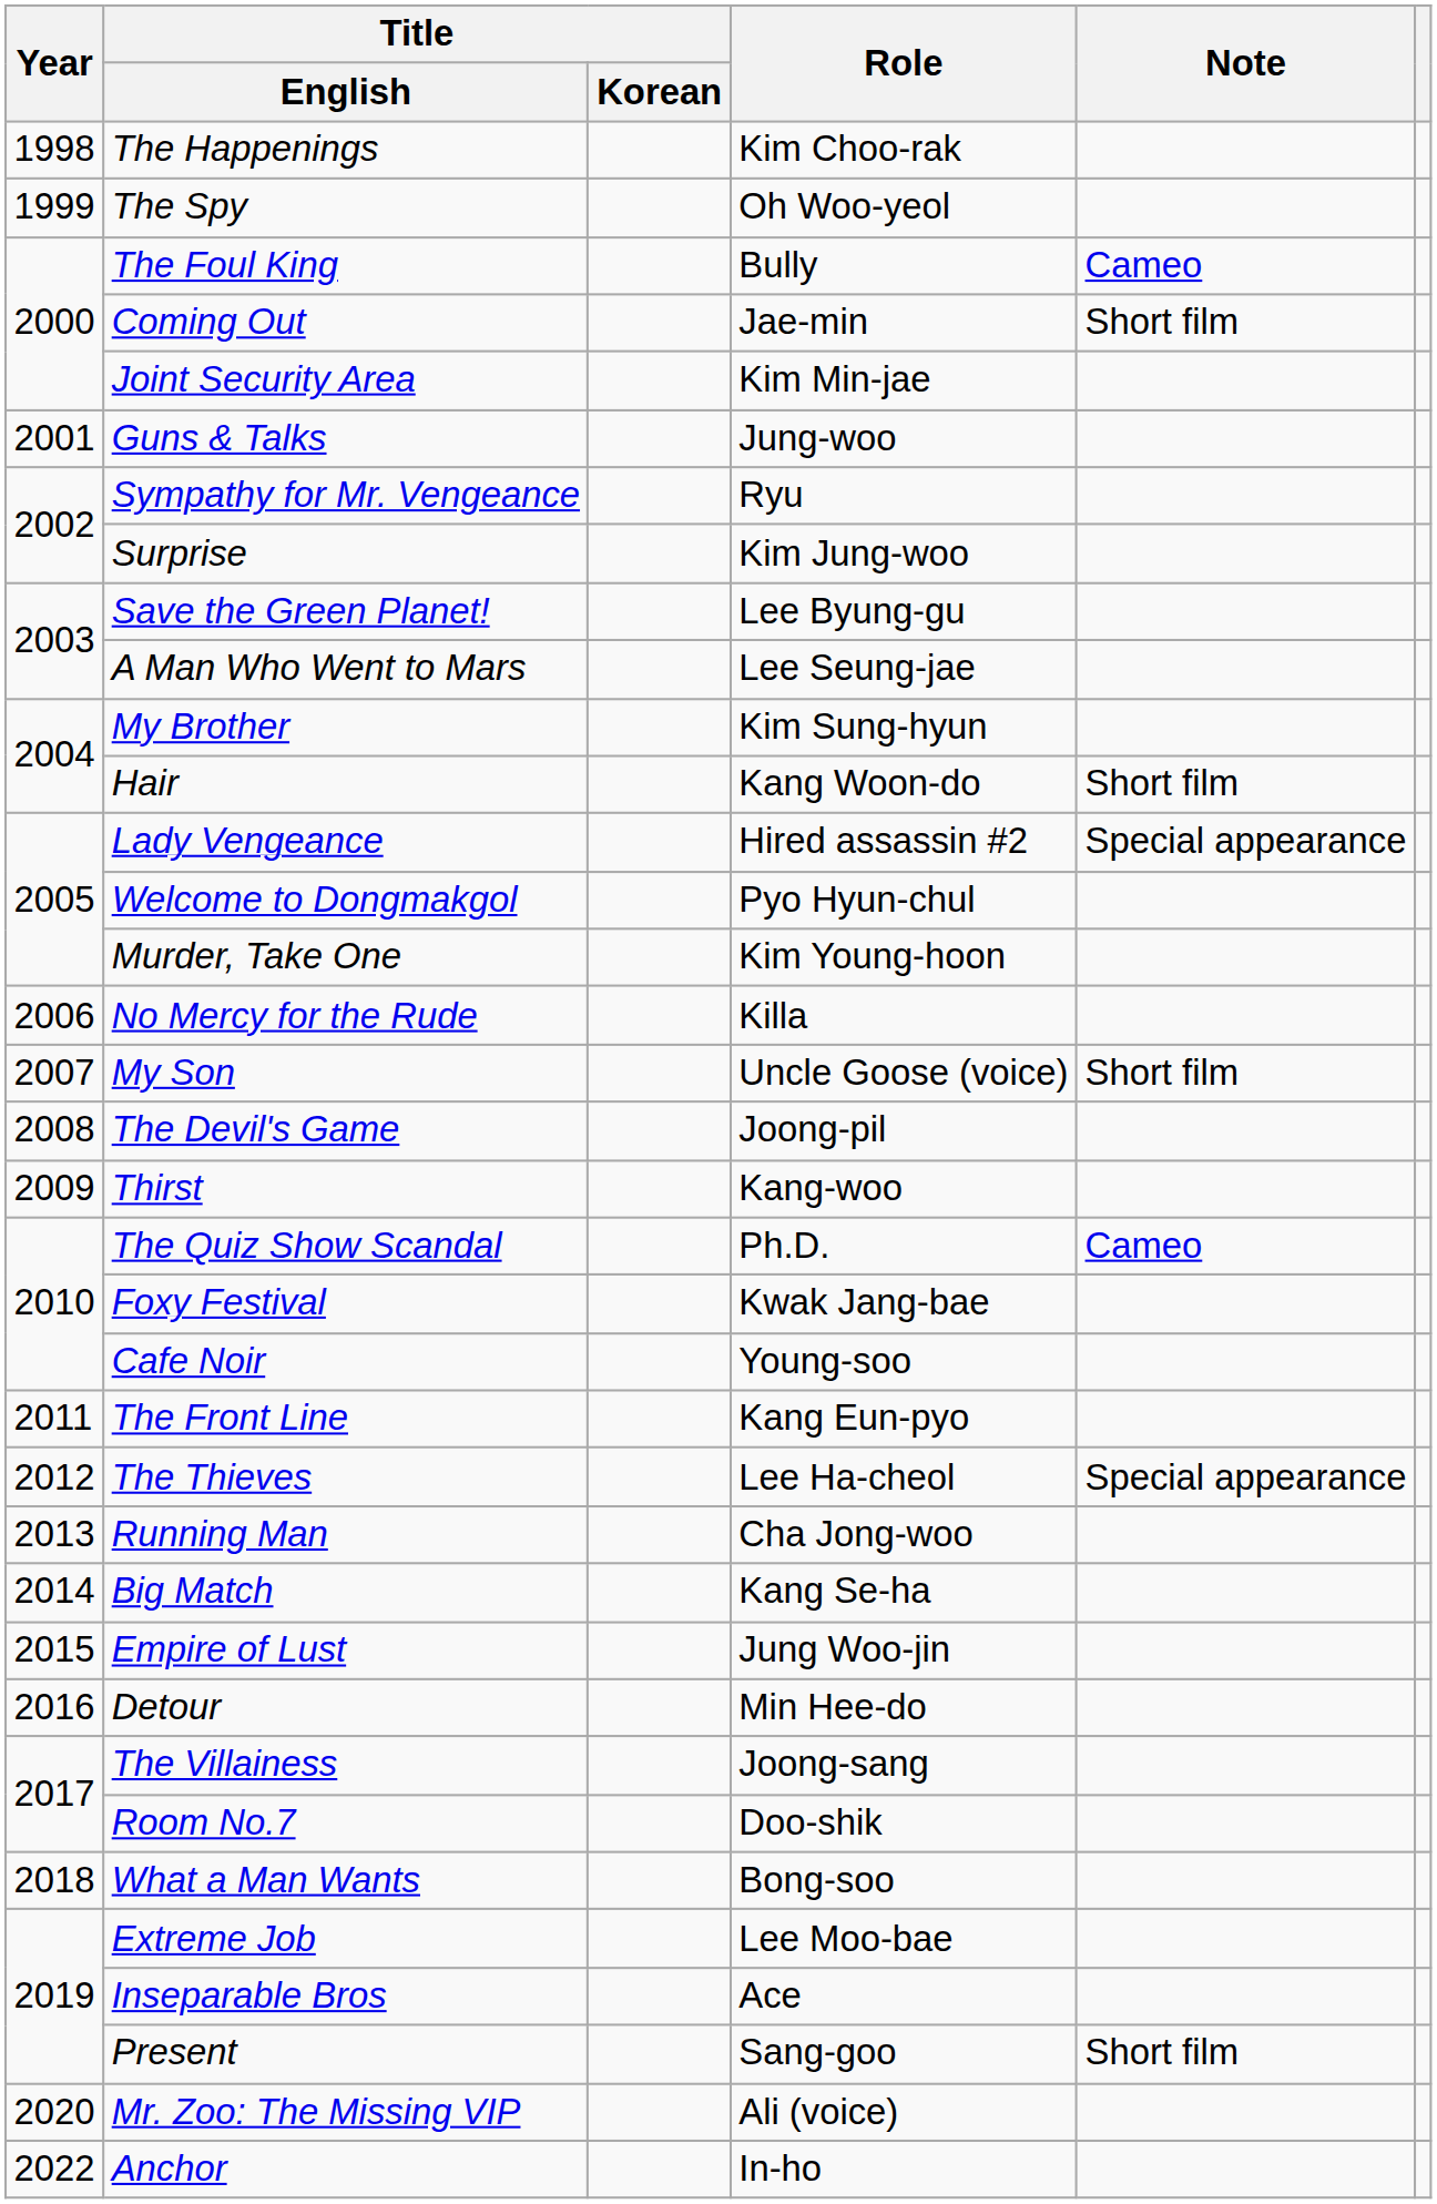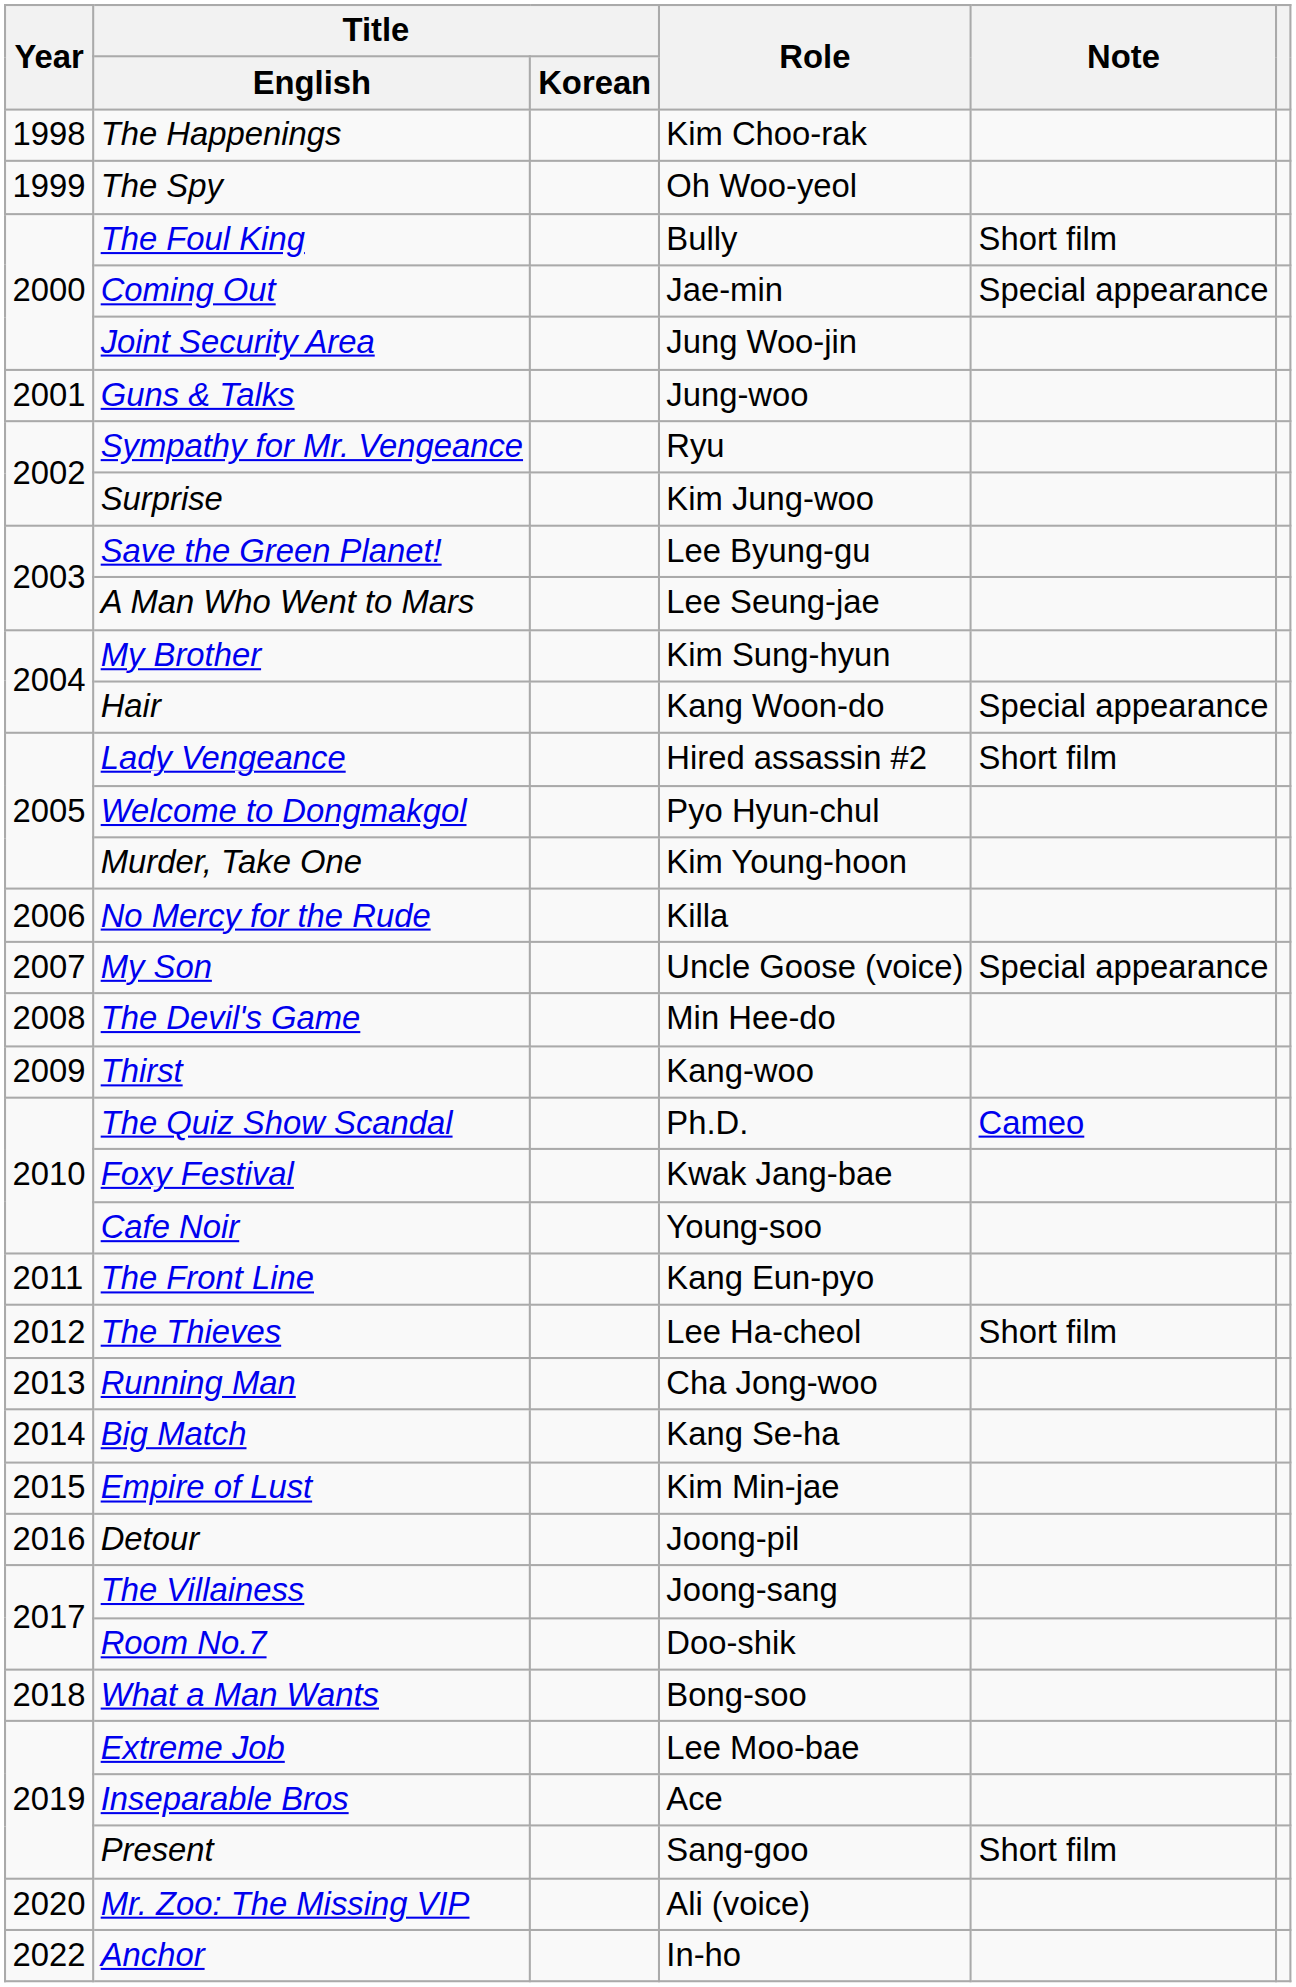The Foul King | Note: Cameo -> Short film
Coming Out | Note: Short film -> Special appearance
Joint Security Area | Role: Kim Min-jae -> Jung Woo-jin
Hair | Note: Short film -> Special appearance
Lady Vengeance | Note: Special appearance -> Short film
My Son | Note: Short film -> Special appearance
The Devil's Game | Role: Joong-pil -> Min Hee-do
The Thieves | Note: Special appearance -> Short film
Empire of Lust | Role: Jung Woo-jin -> Kim Min-jae
Detour | Role: Min Hee-do -> Joong-pil
